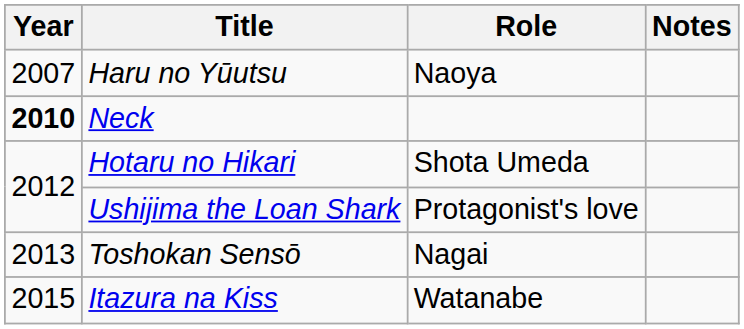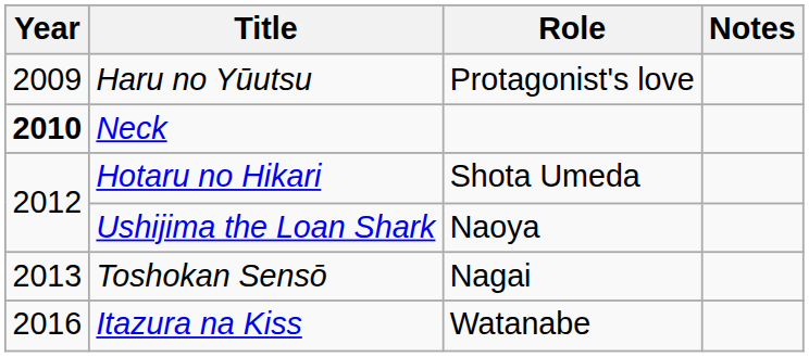Haru no Yūutsu | Year: 2007 -> 2009
Haru no Yūutsu | Role: Naoya -> Protagonist's love
Ushijima the Loan Shark | Role: Protagonist's love -> Naoya
Itazura na Kiss | Year: 2015 -> 2016
